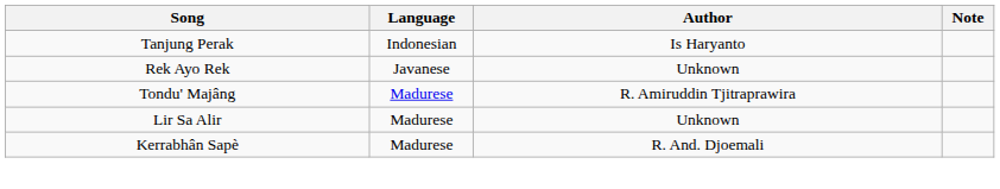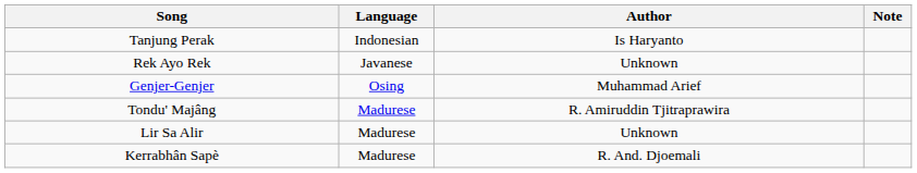+ row: Genjer-Genjer | Osing | Muhammad Arief
